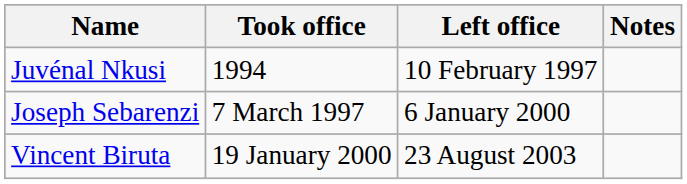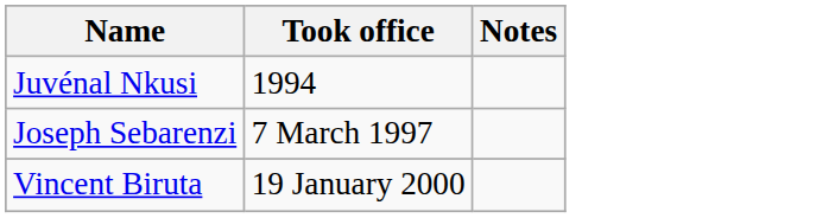- column: Left office | 10 February 1997 | 6 January 2000 | 23 August 2003
